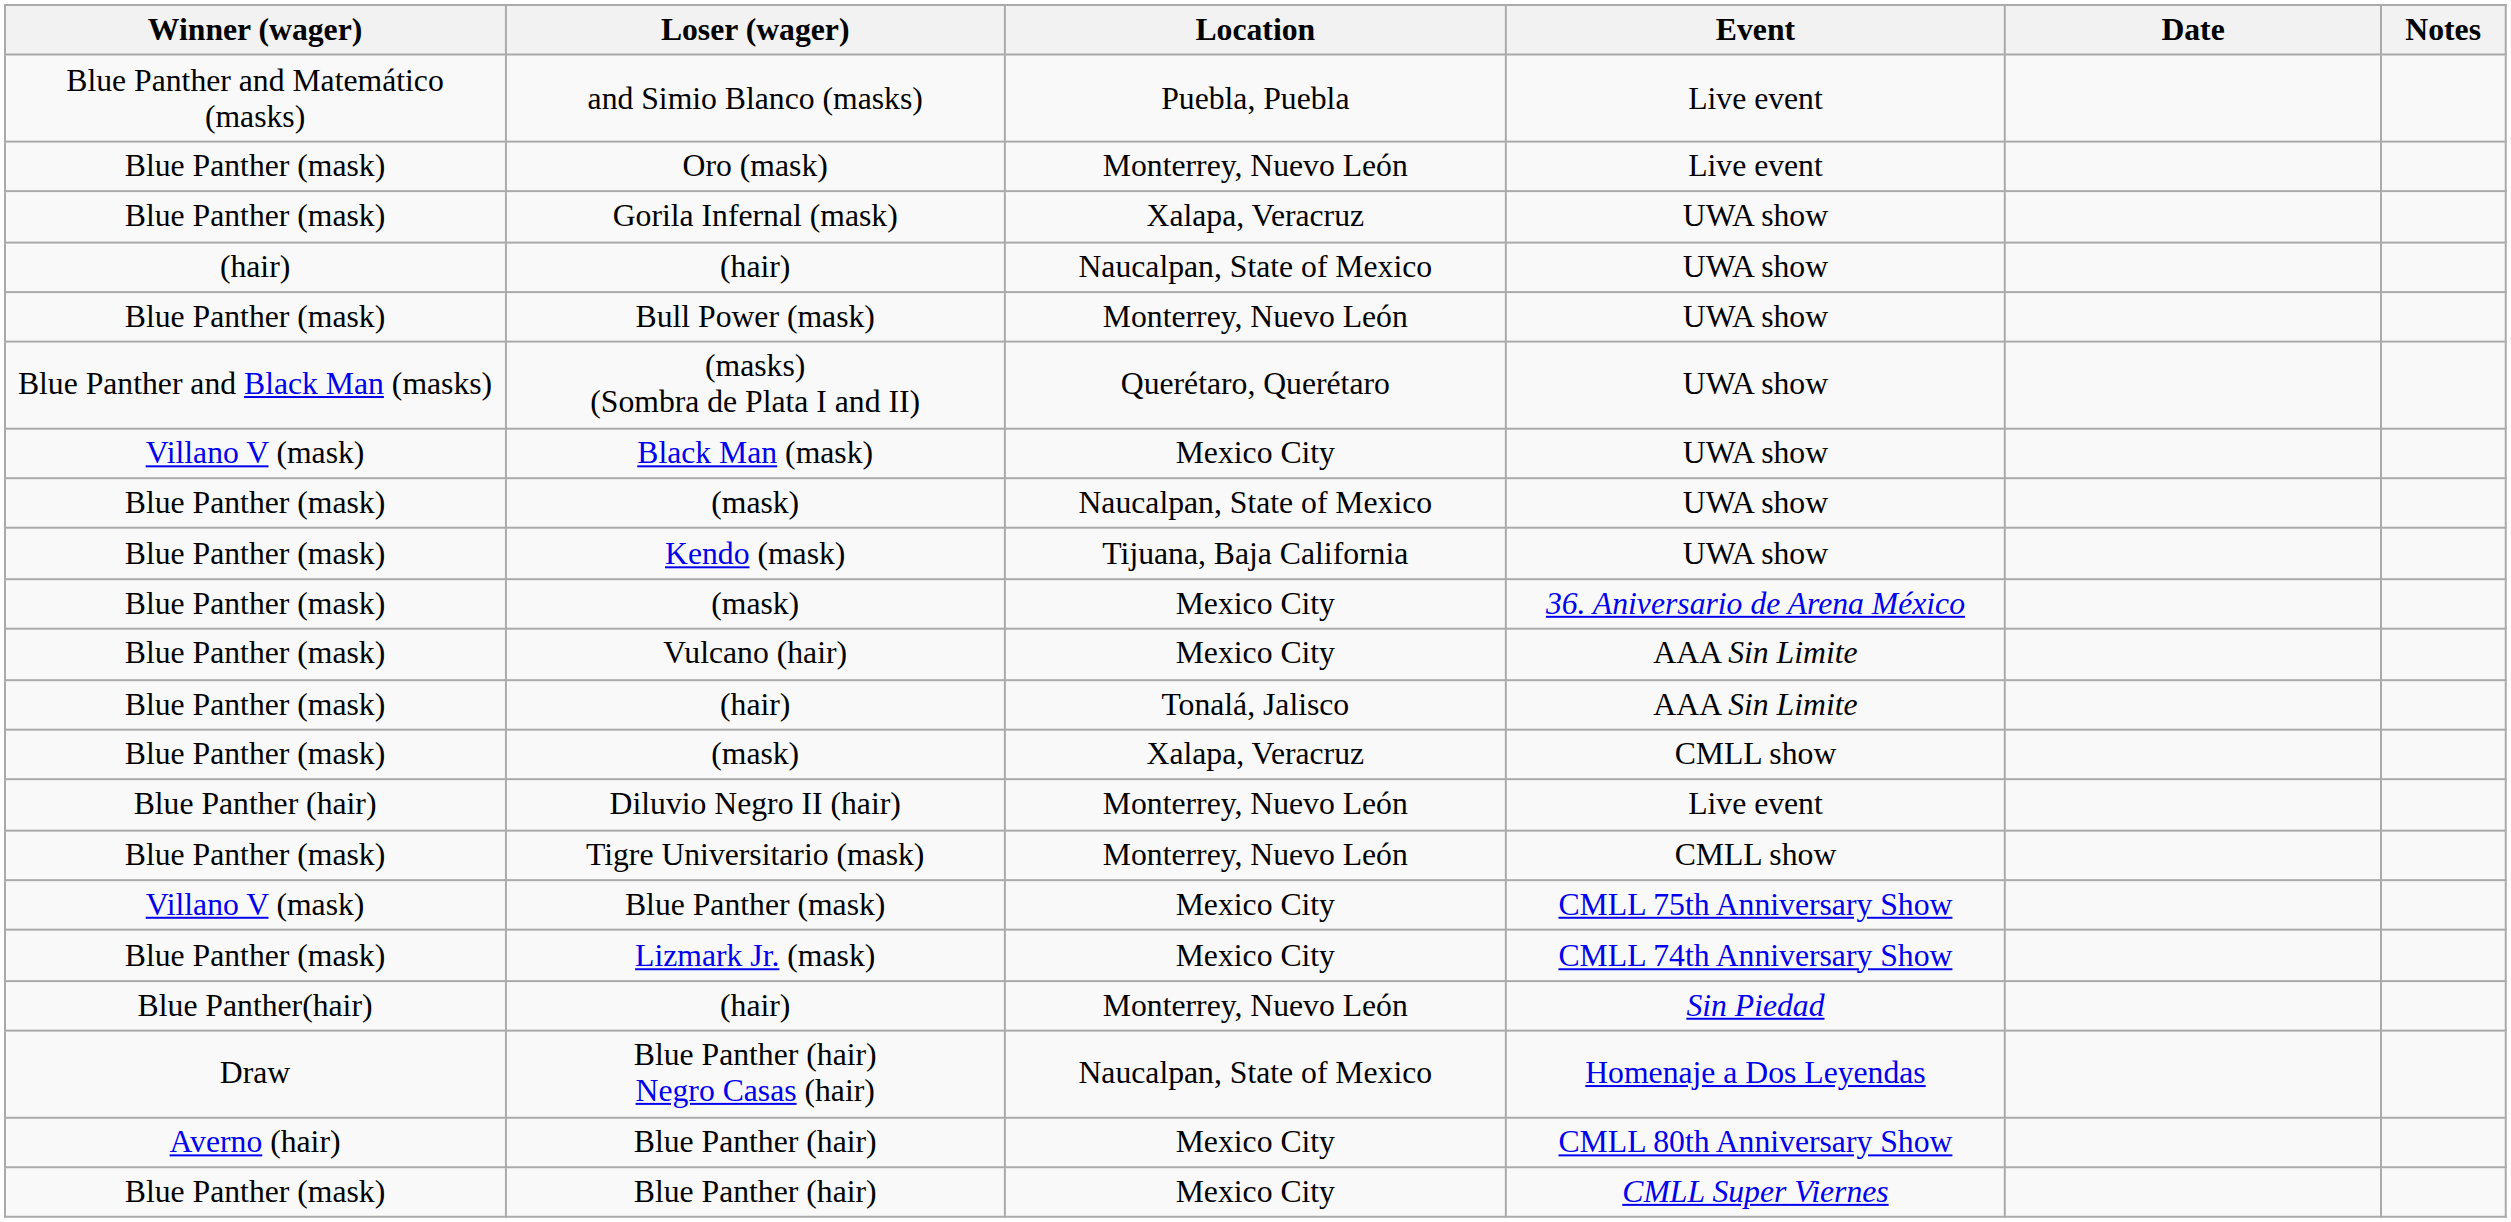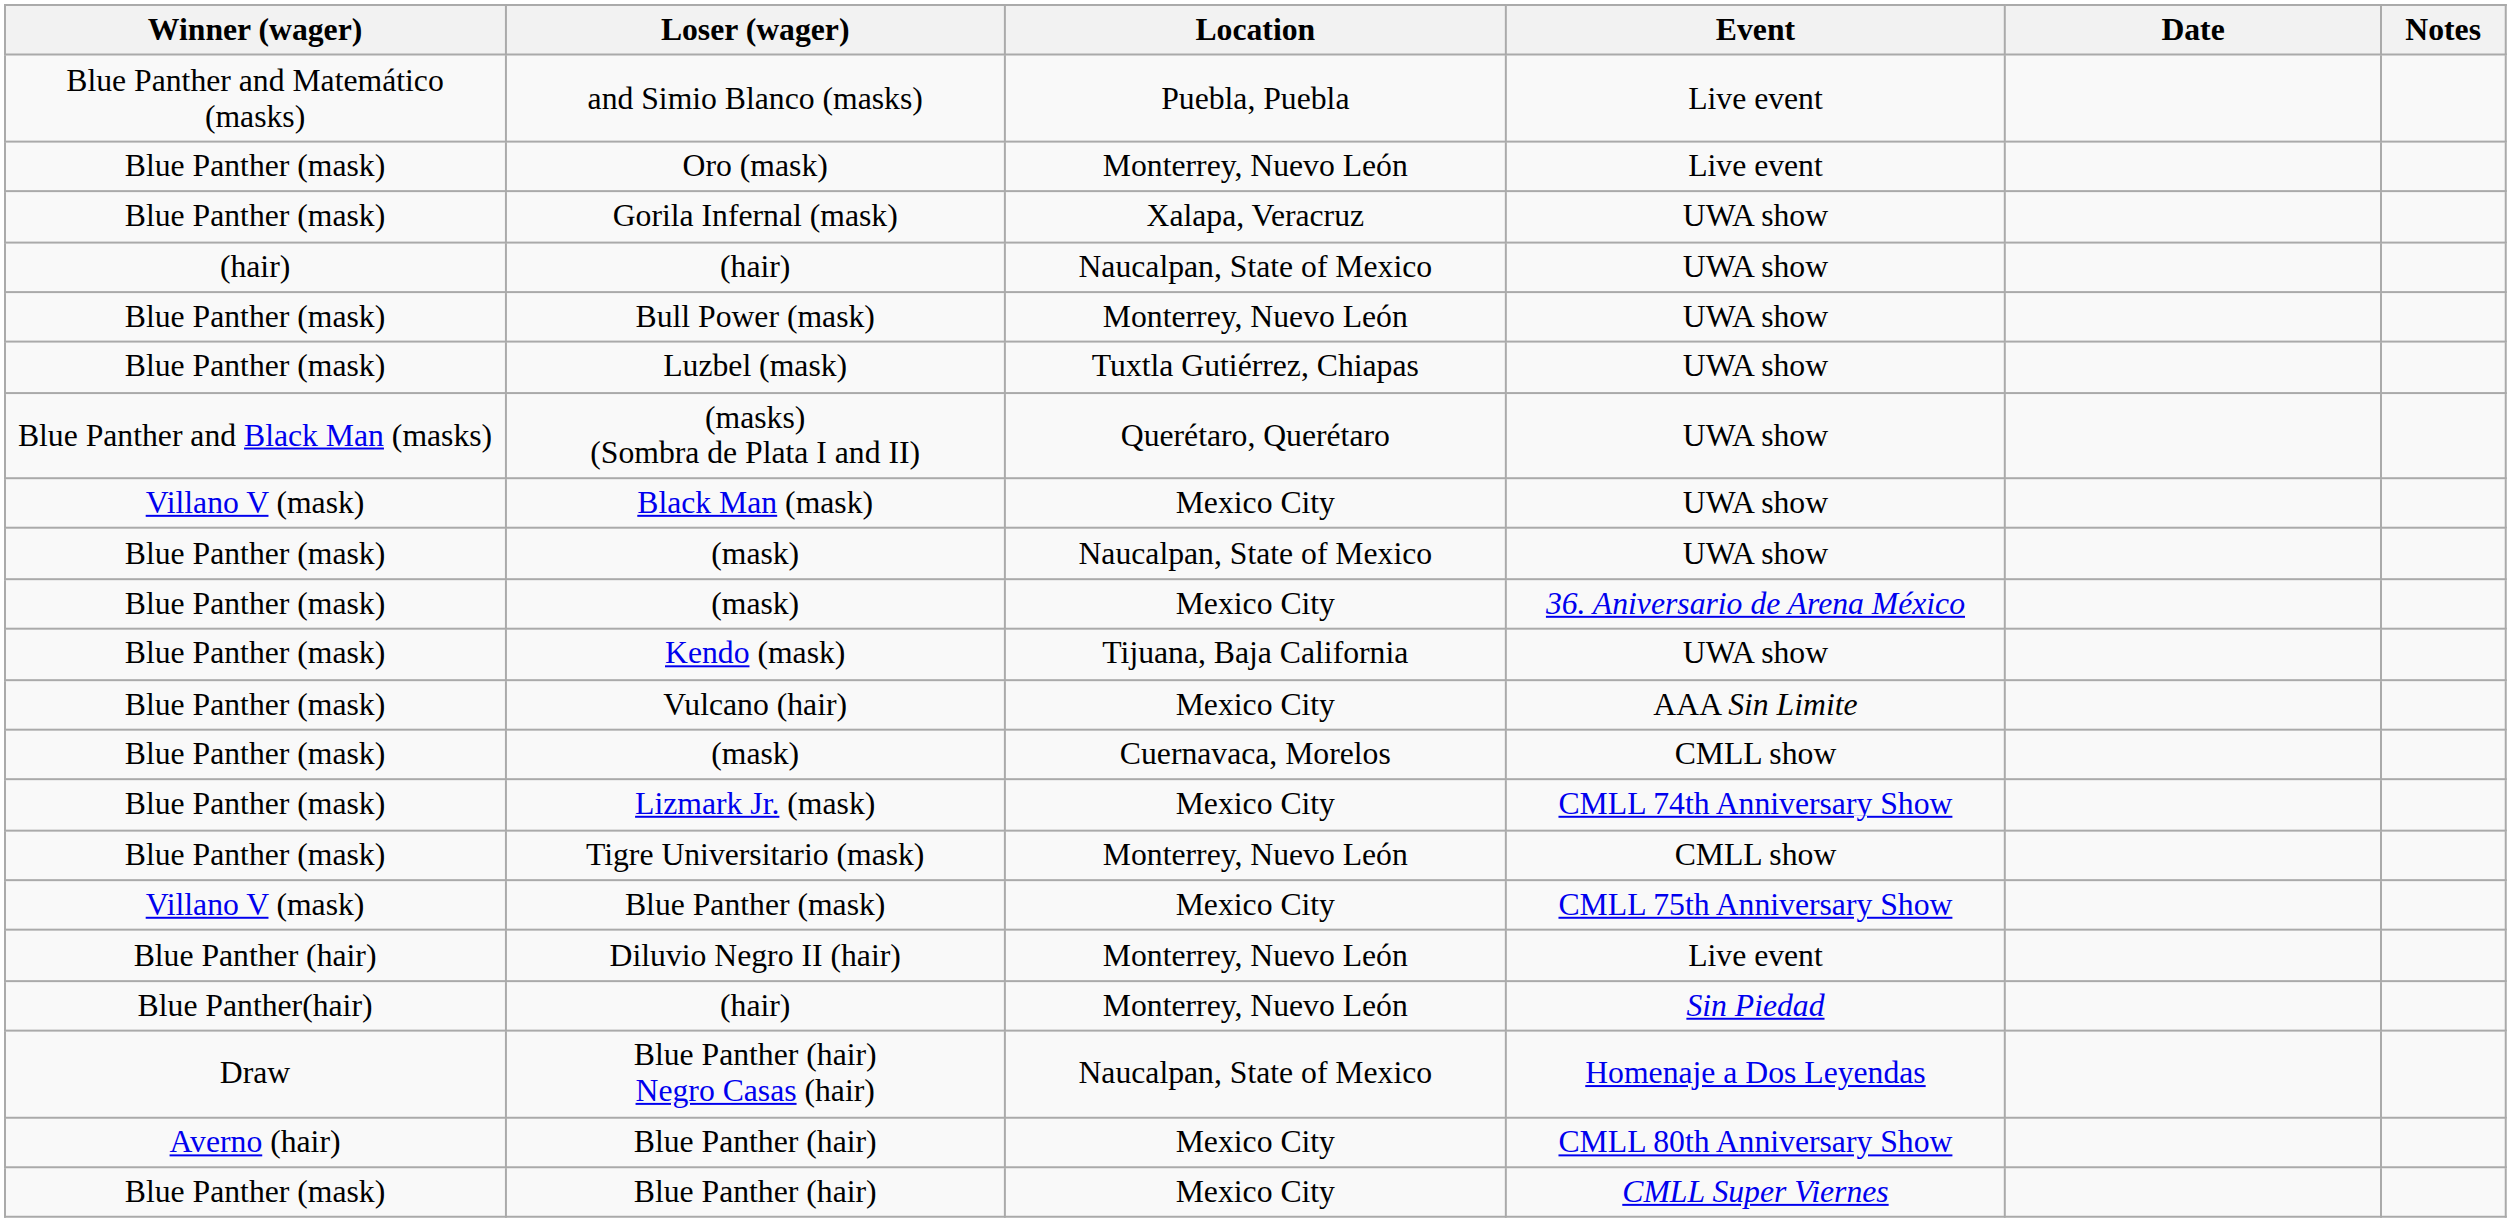+ row: Blue Panther (mask) | Luzbel (mask) | Tuxtla Gutiérrez, Chiapas | UWA show
rows swapped: Kendo (mask) <-> (mask) / 36. Aniversario de Arena México
- row: Blue Panther (mask) | (hair) | Tonalá, Jalisco | AAA Sin Limite
(mask) / CMLL show | Location: Xalapa, Veracruz -> Cuernavaca, Morelos
rows swapped: Lizmark Jr. (mask) <-> Diluvio Negro II (hair)
